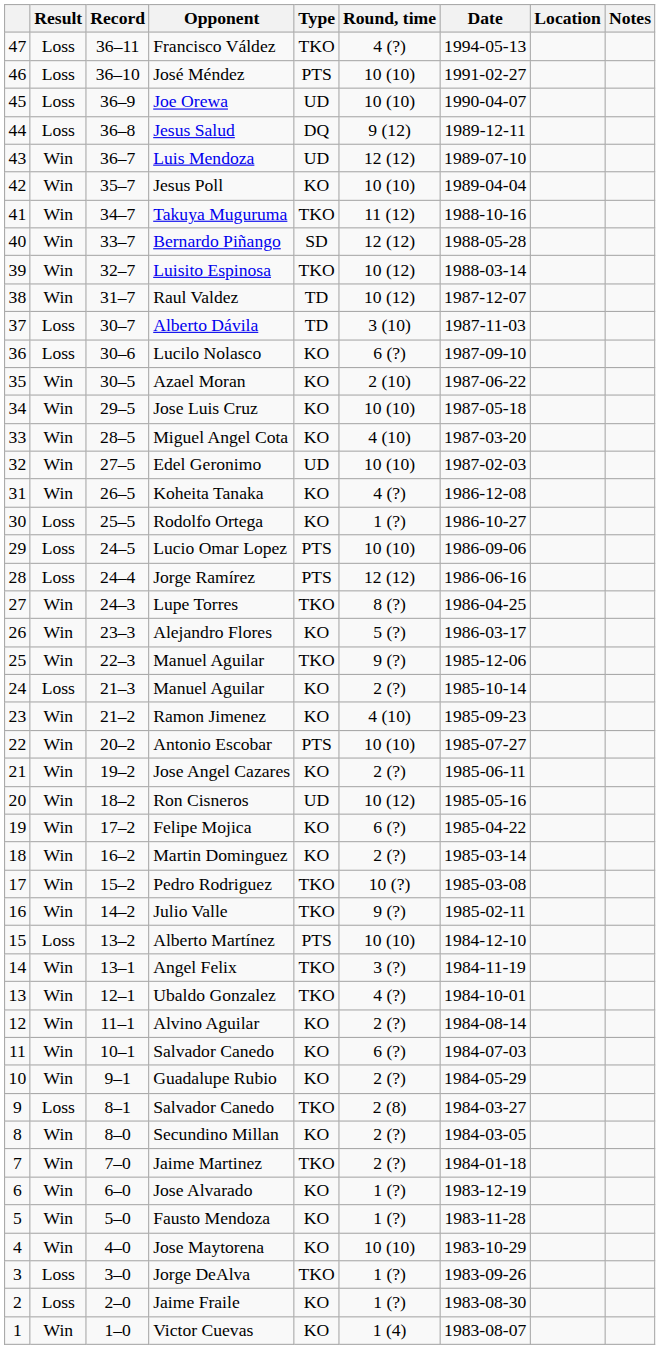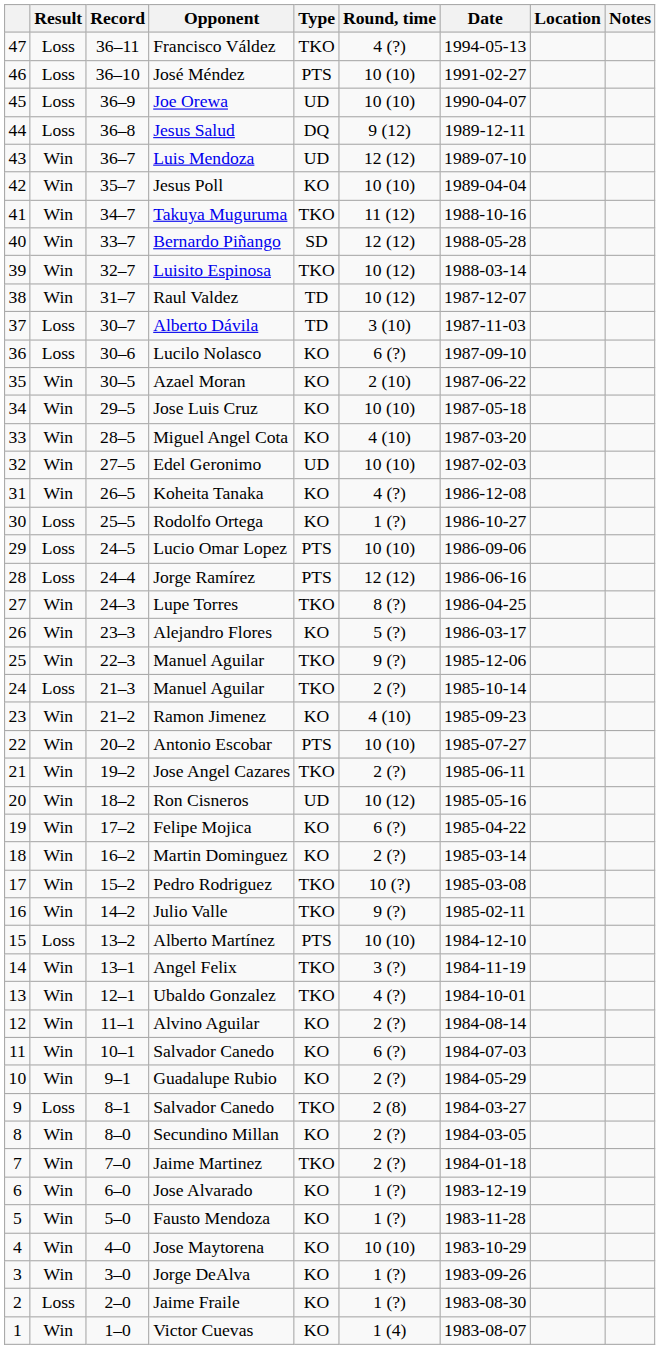24 / Manuel Aguilar | Type: KO -> TKO
Jose Angel Cazares | Type: KO -> TKO
Jorge DeAlva | Result: Loss -> Win
Jorge DeAlva | Type: TKO -> KO
